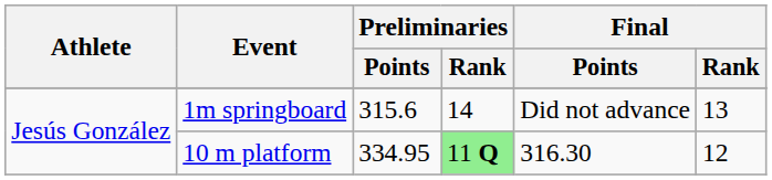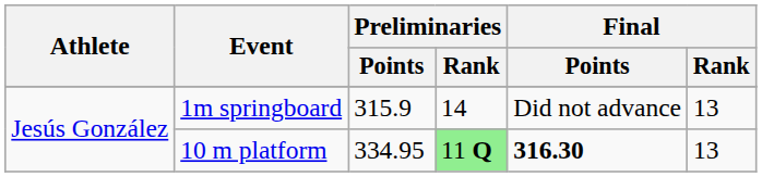1m springboard | Preliminaries / Points: 315.6 -> 315.9
10 m platform | Final / Points: normal -> bold
10 m platform | Final / Rank: 12 -> 13
